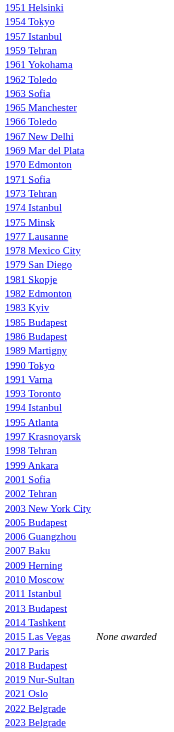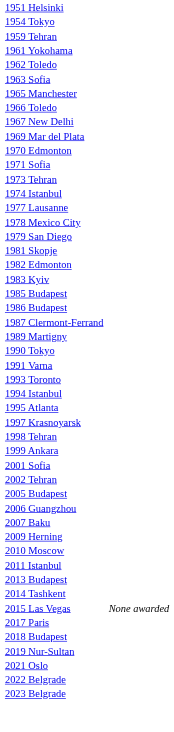- row: 1957 Istanbul
- row: 1975 Minsk
+ row: 1987 Clermont-Ferrand
- row: 2003 New York City
